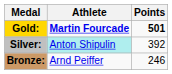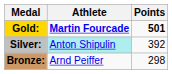Bronze: | Points: 246 -> 298
